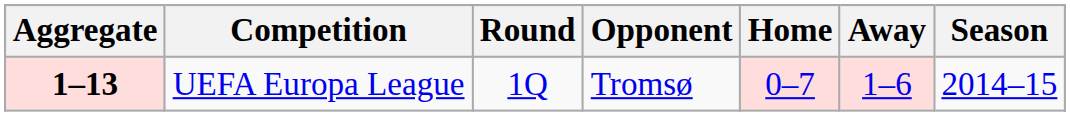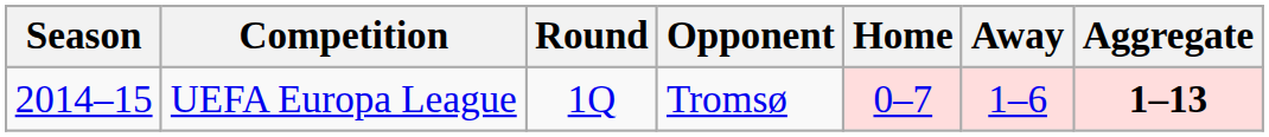columns swapped: Season <-> Aggregate
